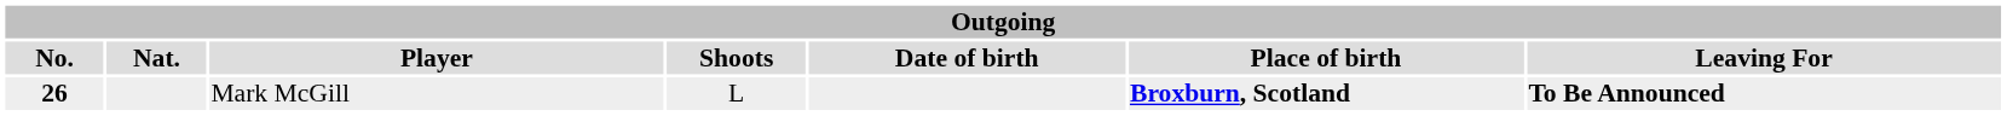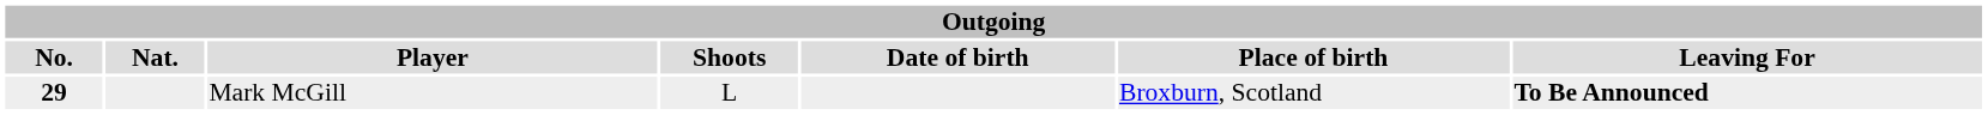Mark McGill | No.: 26 -> 29
Mark McGill | Place of birth: bold -> normal
